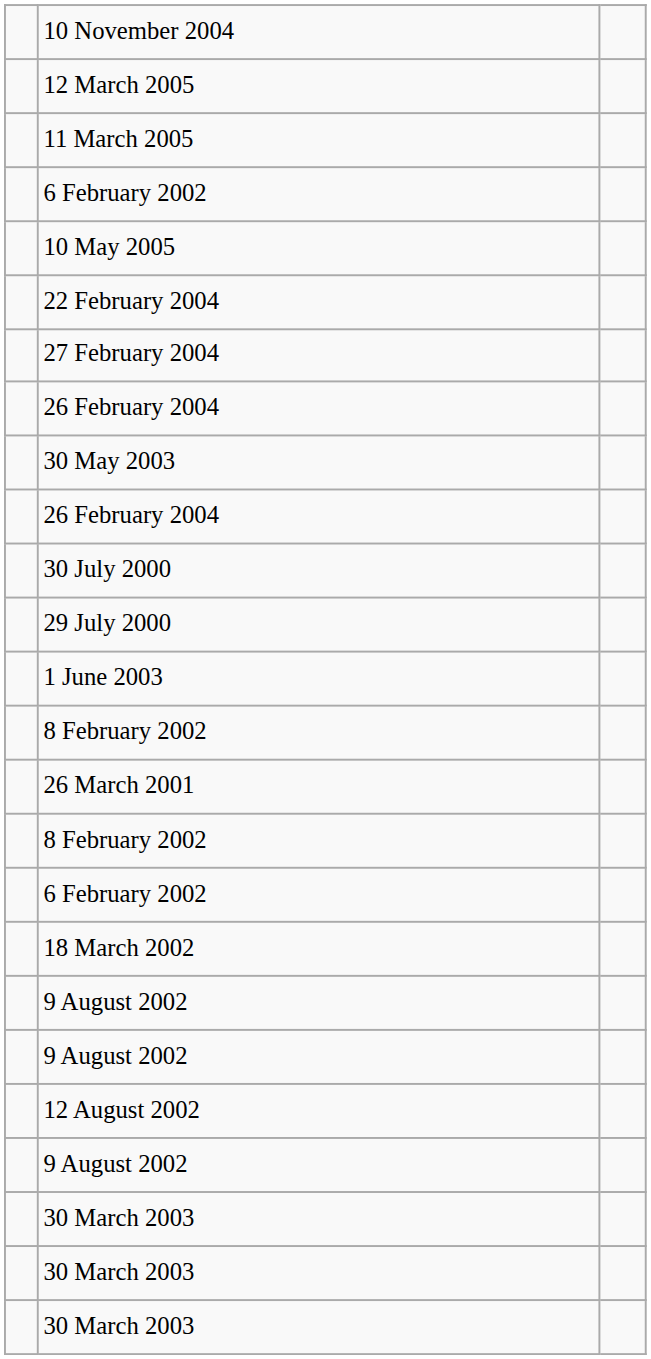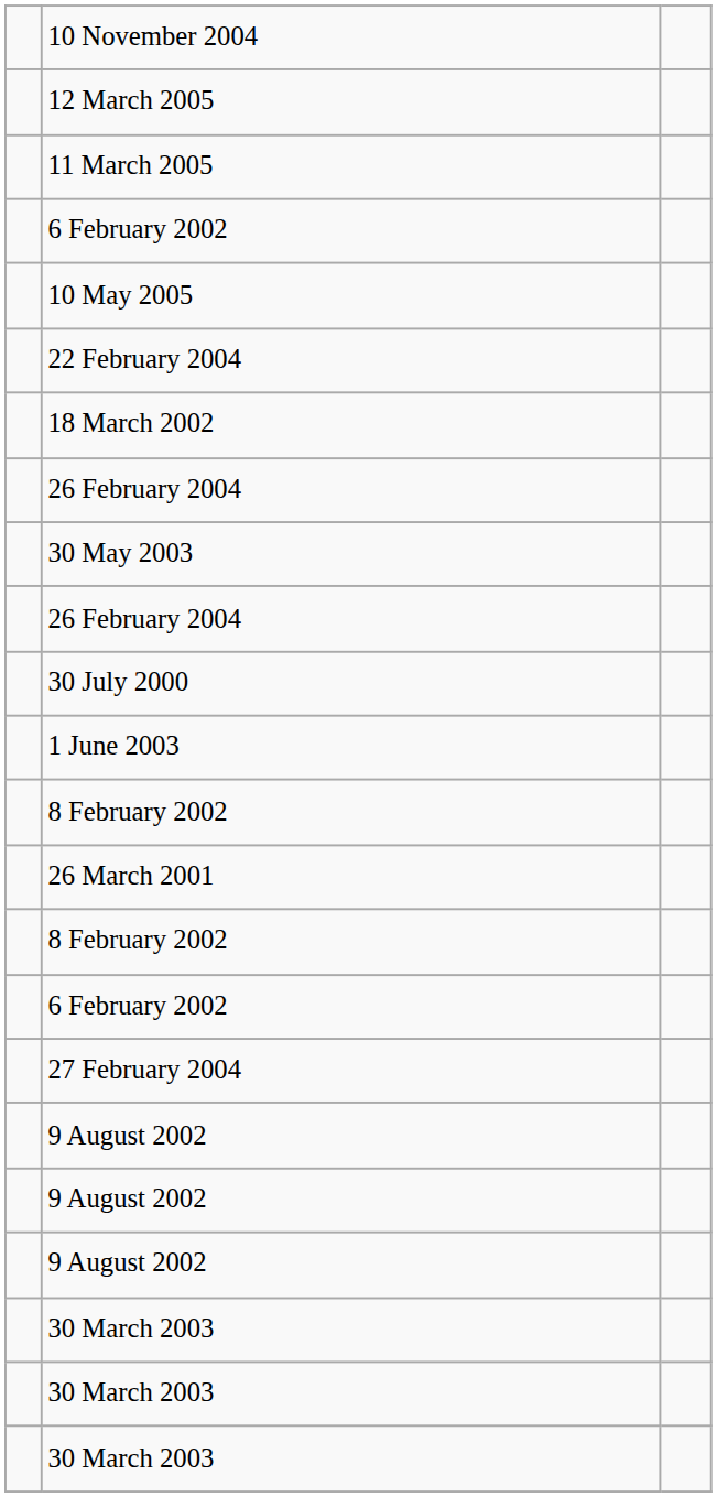rows swapped: 27 February 2004 <-> 18 March 2002
- row: 29 July 2000
- row: 12 August 2002
